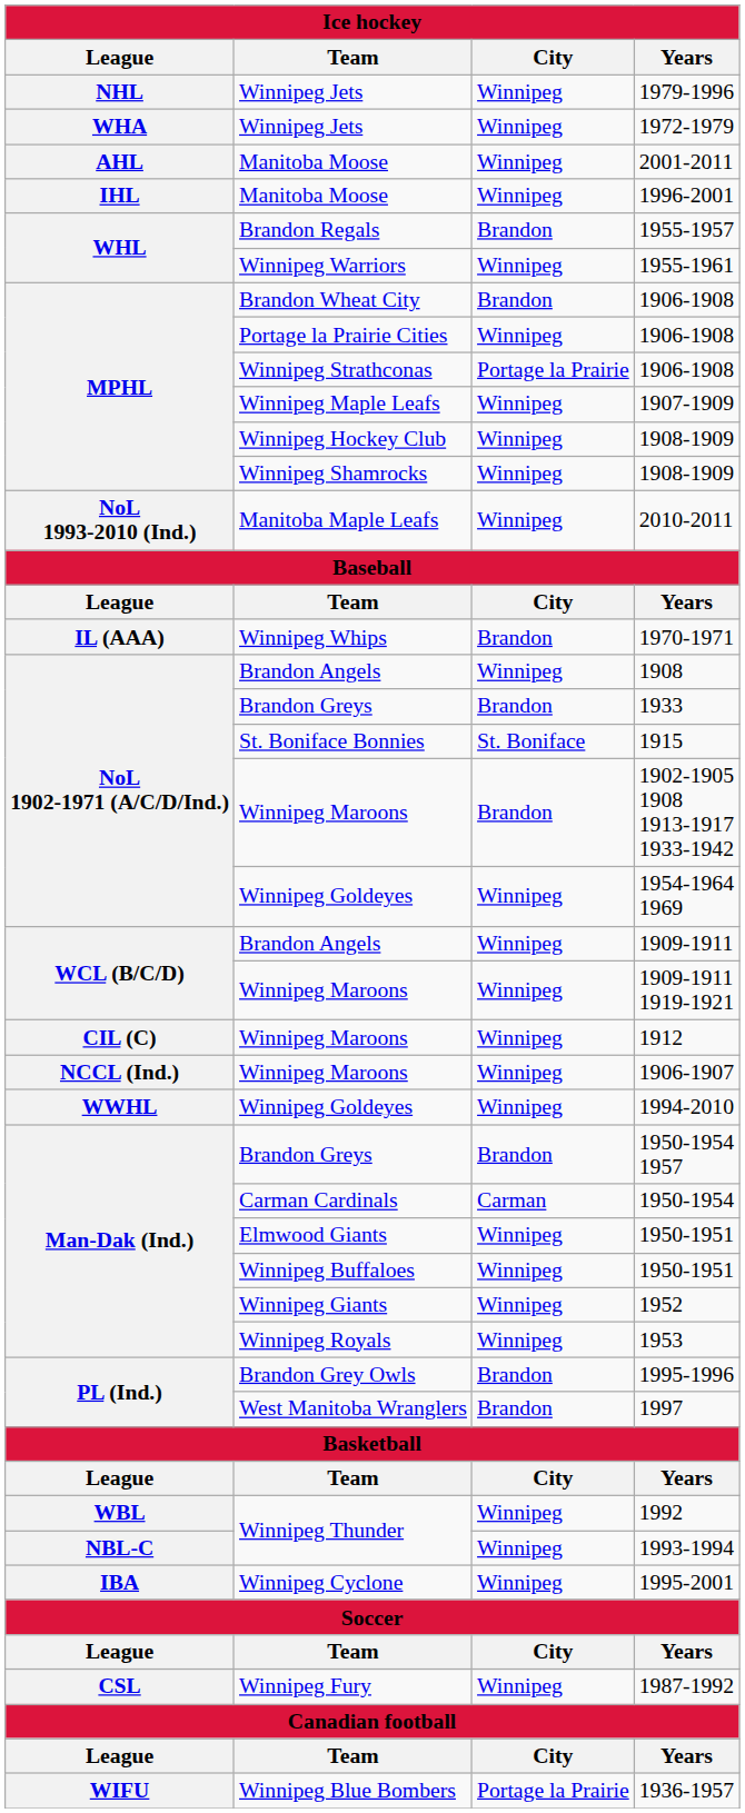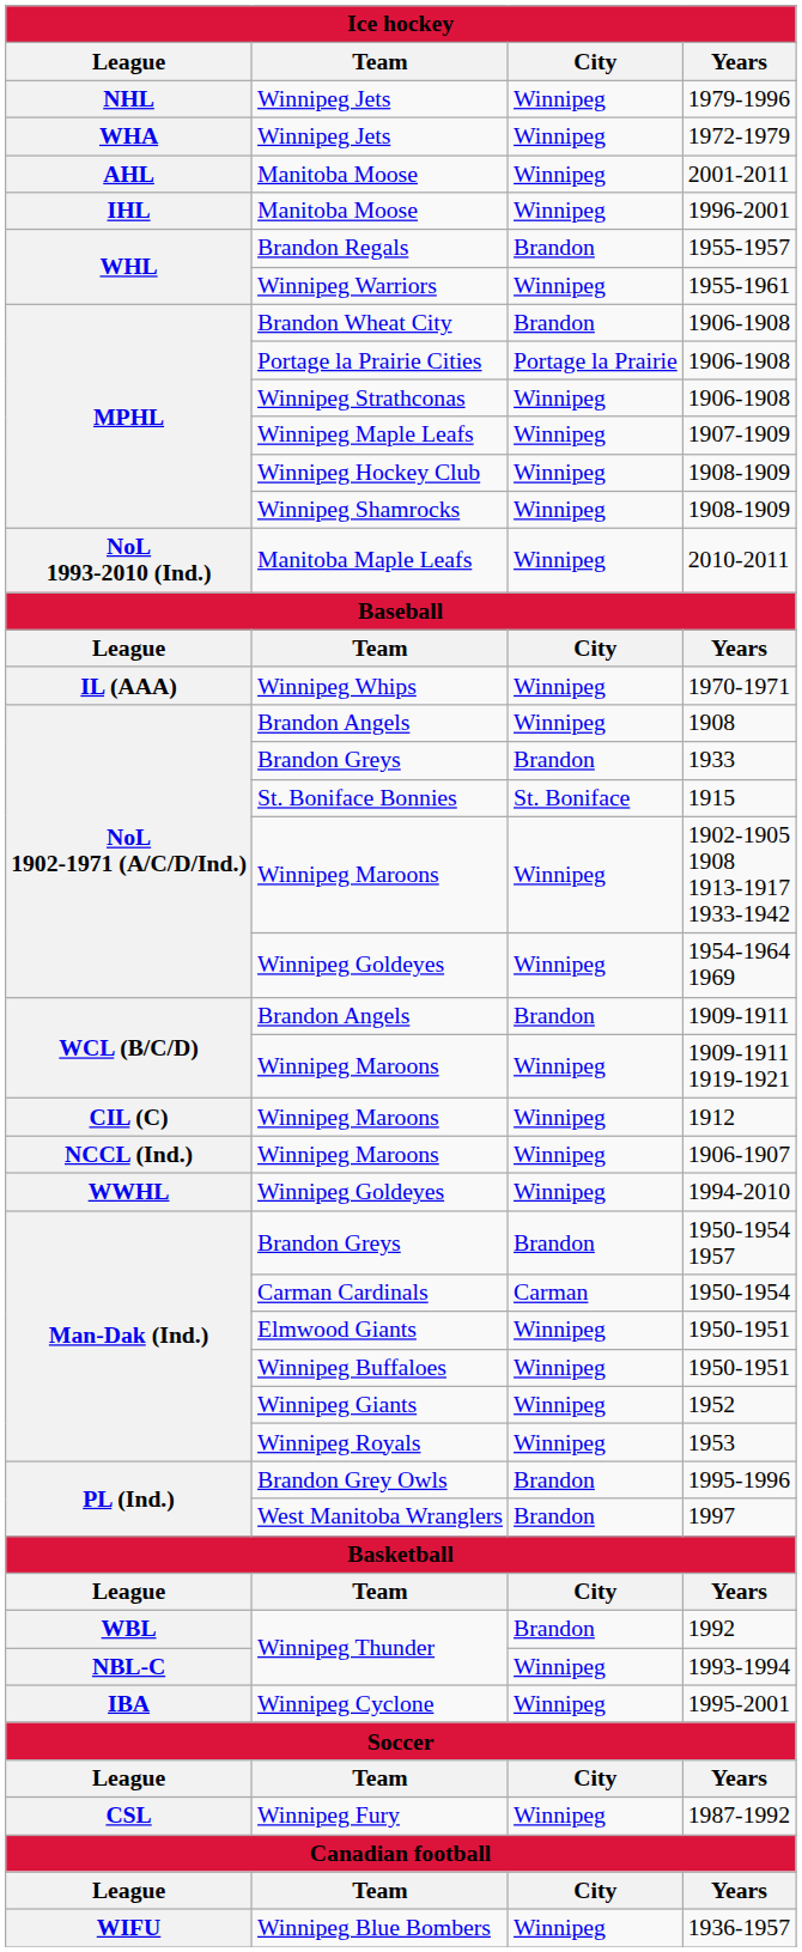Portage la Prairie Cities / 1906-1908 | City: Winnipeg -> Portage la Prairie
Winnipeg Strathconas / 1906-1908 | City: Portage la Prairie -> Winnipeg
1970-1971 | City: Brandon -> Winnipeg
1902-1905 1908 1913-1917 1933-1942 | City: Brandon -> Winnipeg
1909-1911 | City: Winnipeg -> Brandon
1992 | City: Winnipeg -> Brandon
1936-1957 | City: Portage la Prairie -> Winnipeg
